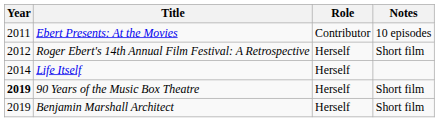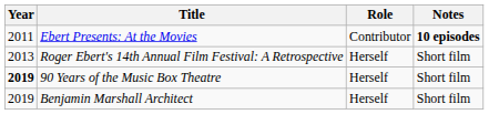Ebert Presents: At the Movies | Notes: normal -> bold
Roger Ebert's 14th Annual Film Festival: A Retrospective | Year: 2012 -> 2013
- row: 2014 | Life Itself | Herself
